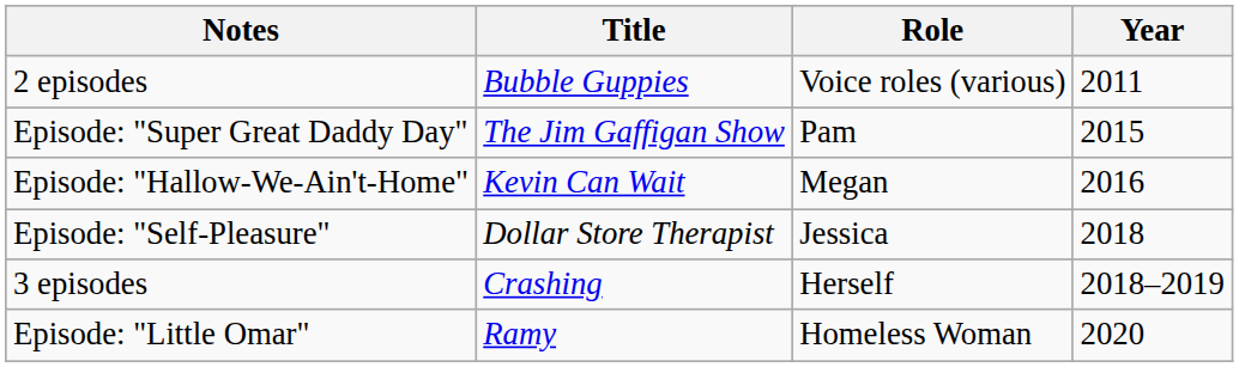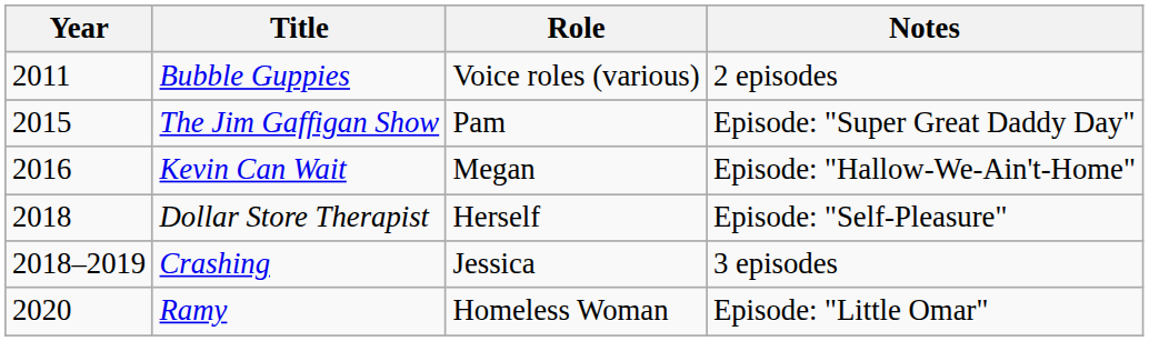columns swapped: Year <-> Notes
Dollar Store Therapist | Role: Jessica -> Herself
Crashing | Role: Herself -> Jessica
